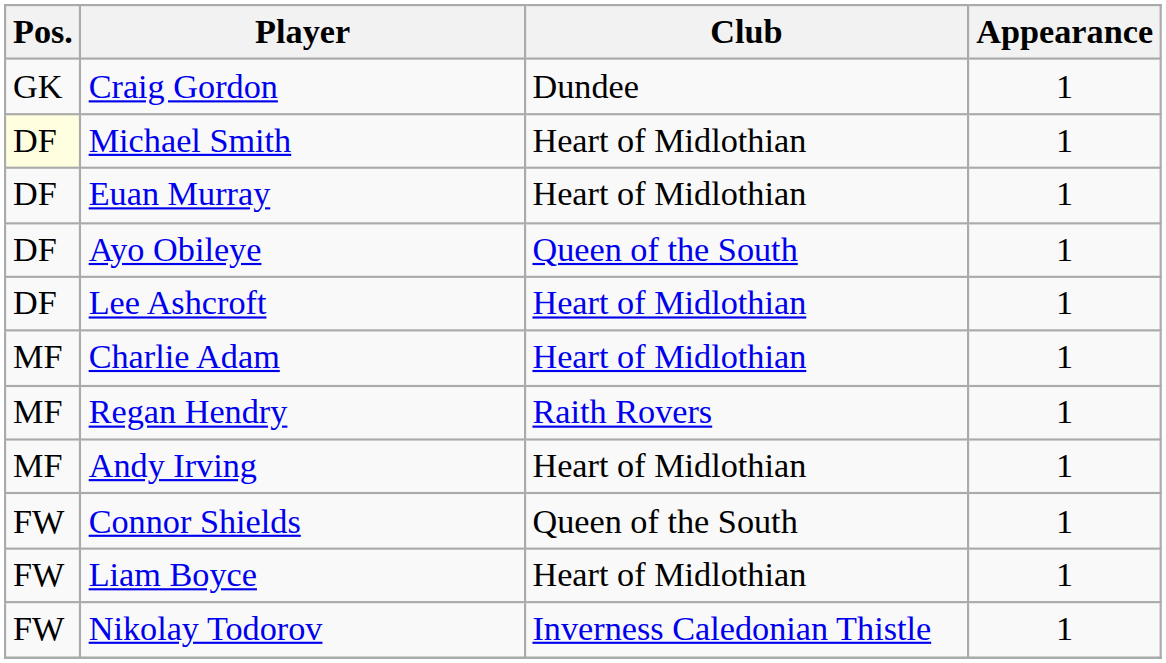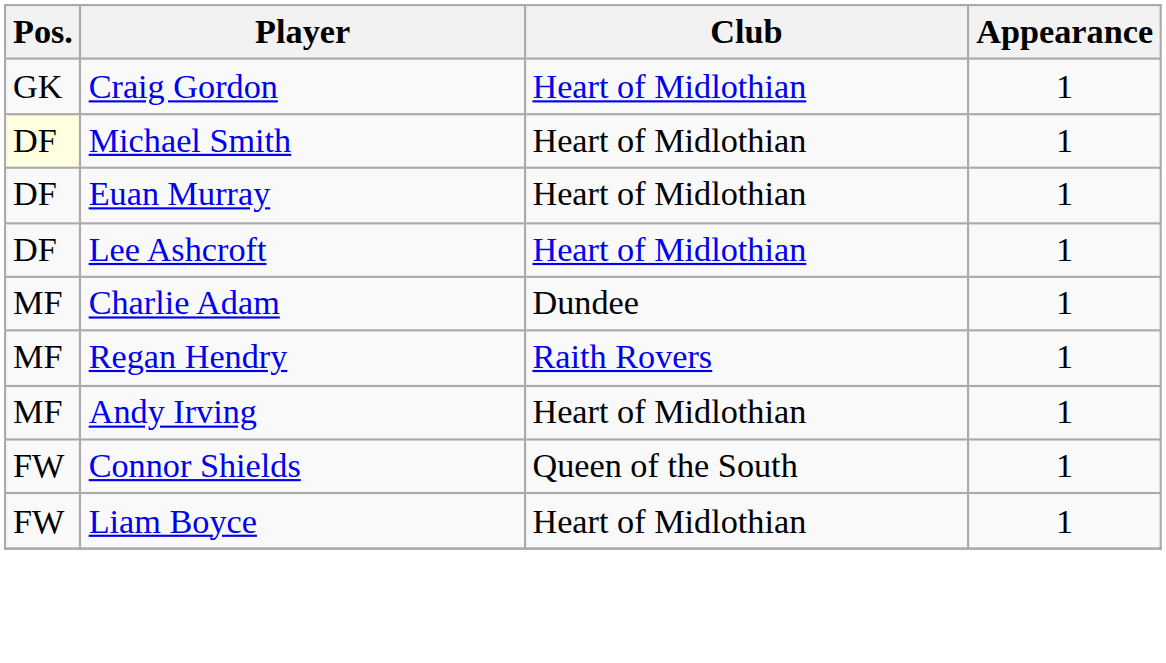Craig Gordon | Club: Dundee -> Heart of Midlothian
- row: DF | Ayo Obileye | Queen of the South | 1
Charlie Adam | Club: Heart of Midlothian -> Dundee
- row: FW | Nikolay Todorov | Inverness Caledonian Thistle | 1
